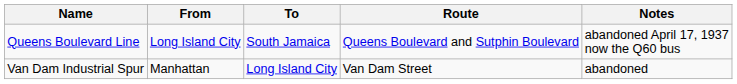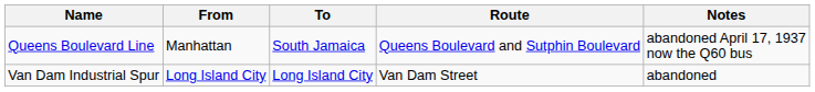Queens Boulevard Line | From: Long Island City -> Manhattan
Van Dam Industrial Spur | From: Manhattan -> Long Island City
